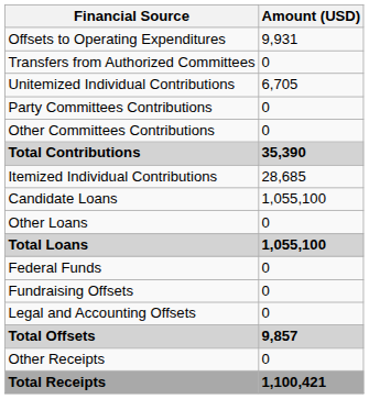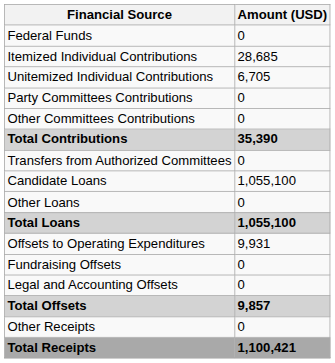rows swapped: Federal Funds <-> Offsets to Operating Expenditures
rows swapped: Itemized Individual Contributions <-> Transfers from Authorized Committees
